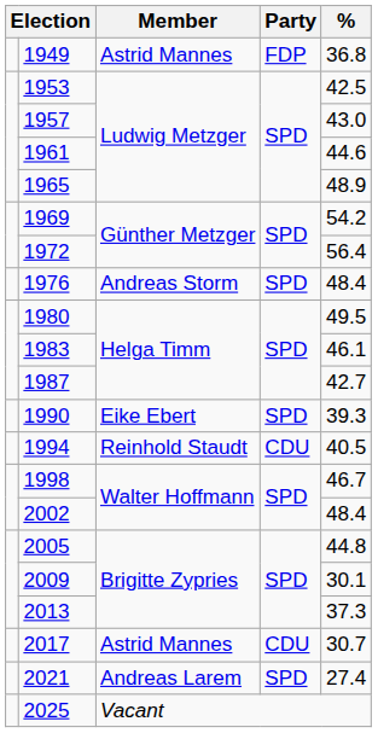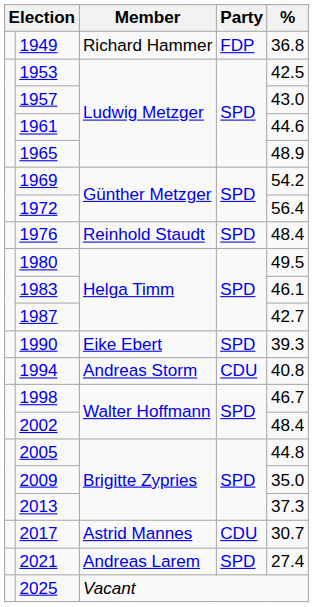1949 | Member: Astrid Mannes -> Richard Hammer
1976 | Member: Andreas Storm -> Reinhold Staudt
1994 | Member: Reinhold Staudt -> Andreas Storm
1994 | %: 40.5 -> 40.8
2009 | %: 30.1 -> 35.0
